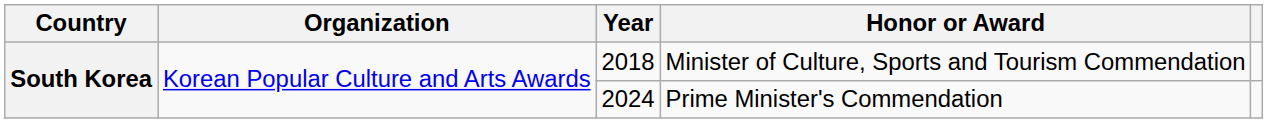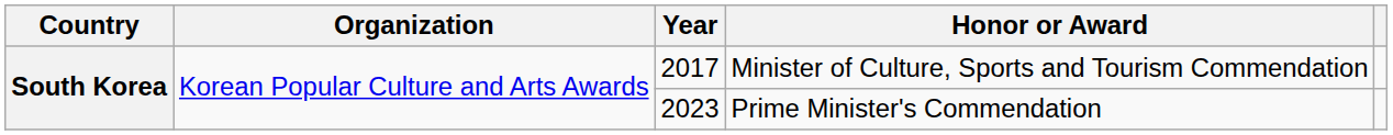Minister of Culture, Sports and Tourism Commendation | Year: 2018 -> 2017
Prime Minister's Commendation | Year: 2024 -> 2023
